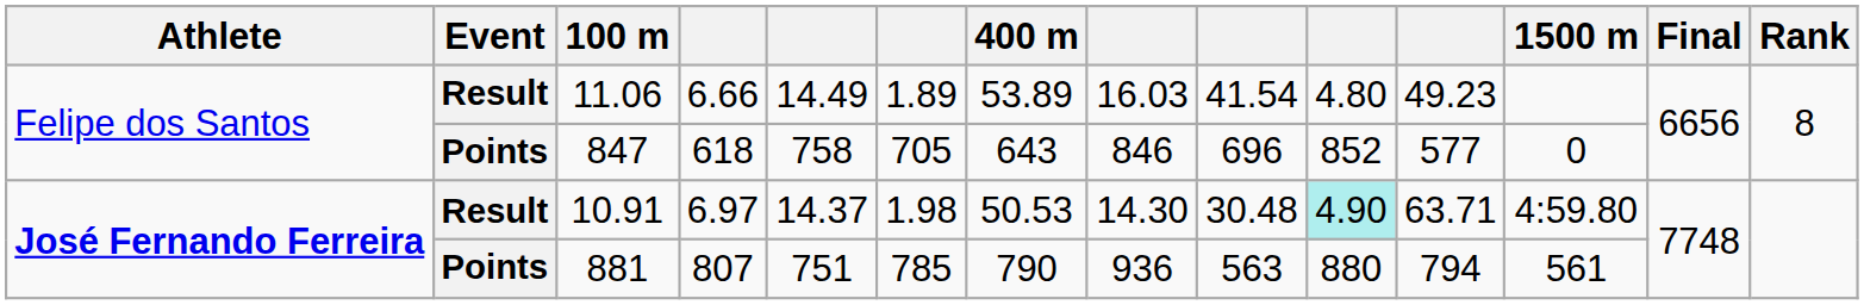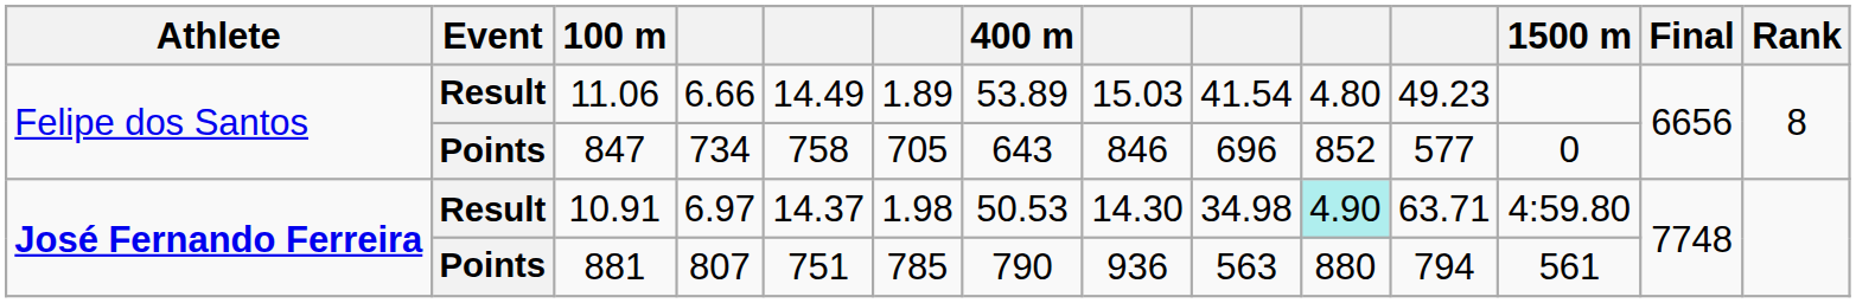11.06 | column 8: 16.03 -> 15.03
847 | column 4: 618 -> 734
10.91 | column 9: 30.48 -> 34.98
